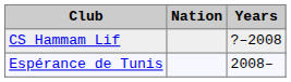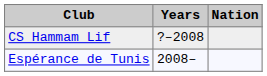columns swapped: Nation <-> Years
